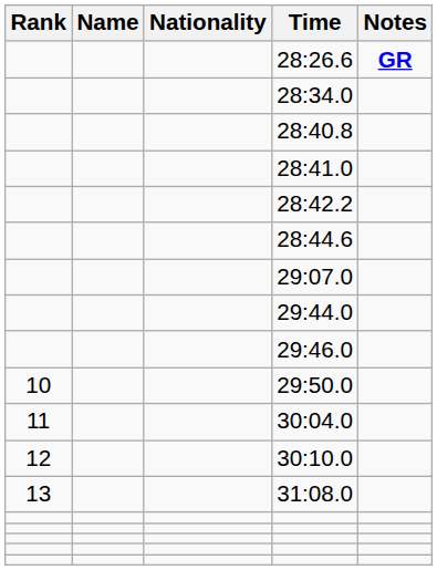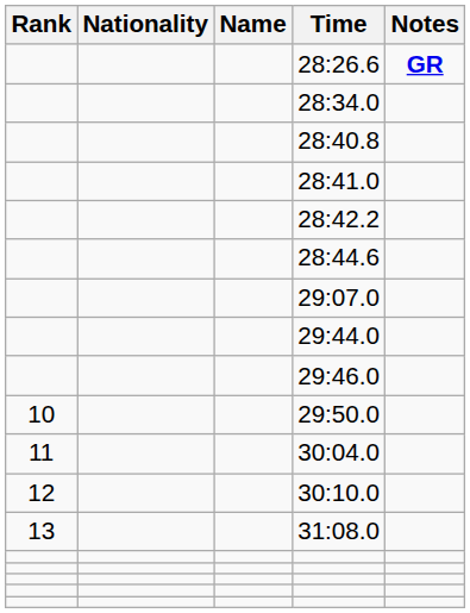columns swapped: Name <-> Nationality
